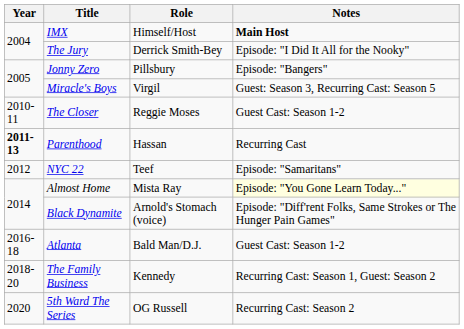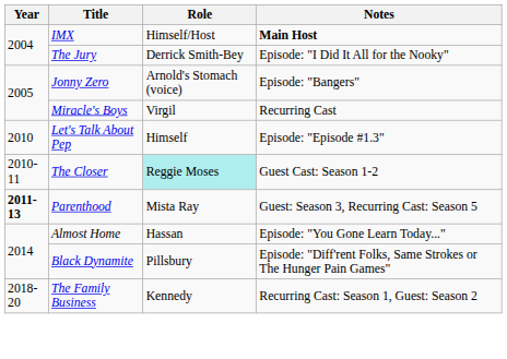Jonny Zero | Role: Pillsbury -> Arnold's Stomach (voice)
Miracle's Boys | Notes: Guest: Season 3, Recurring Cast: Season 5 -> Recurring Cast
+ row: 2010 | Let's Talk About Pep | Himself | Episode: "Episode #1.3"
The Closer | Role: no background -> paleturquoise background
Parenthood | Role: Hassan -> Mista Ray
Parenthood | Notes: Recurring Cast -> Guest: Season 3, Recurring Cast: Season 5
- row: 2012 | NYC 22 | Teef | Episode: "Samaritans"
Almost Home | Role: Mista Ray -> Hassan
Almost Home | Notes: lightyellow background -> no background
Black Dynamite | Role: Arnold's Stomach (voice) -> Pillsbury
- row: 2016-18 | Atlanta | Bald Man/D.J. | Guest Cast: Season 1-2
- row: 2020 | 5th Ward The Series | OG Russell | Recurring Cast: Season 2
